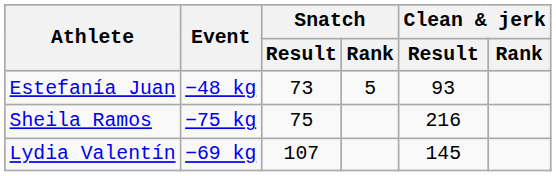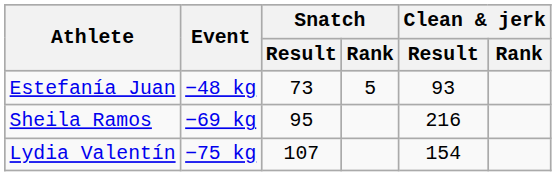Sheila Ramos | Event: −75 kg -> −69 kg
Sheila Ramos | Snatch / Result: 75 -> 95
Lydia Valentín | Event: −69 kg -> −75 kg
Lydia Valentín | Clean & jerk / Result: 145 -> 154
